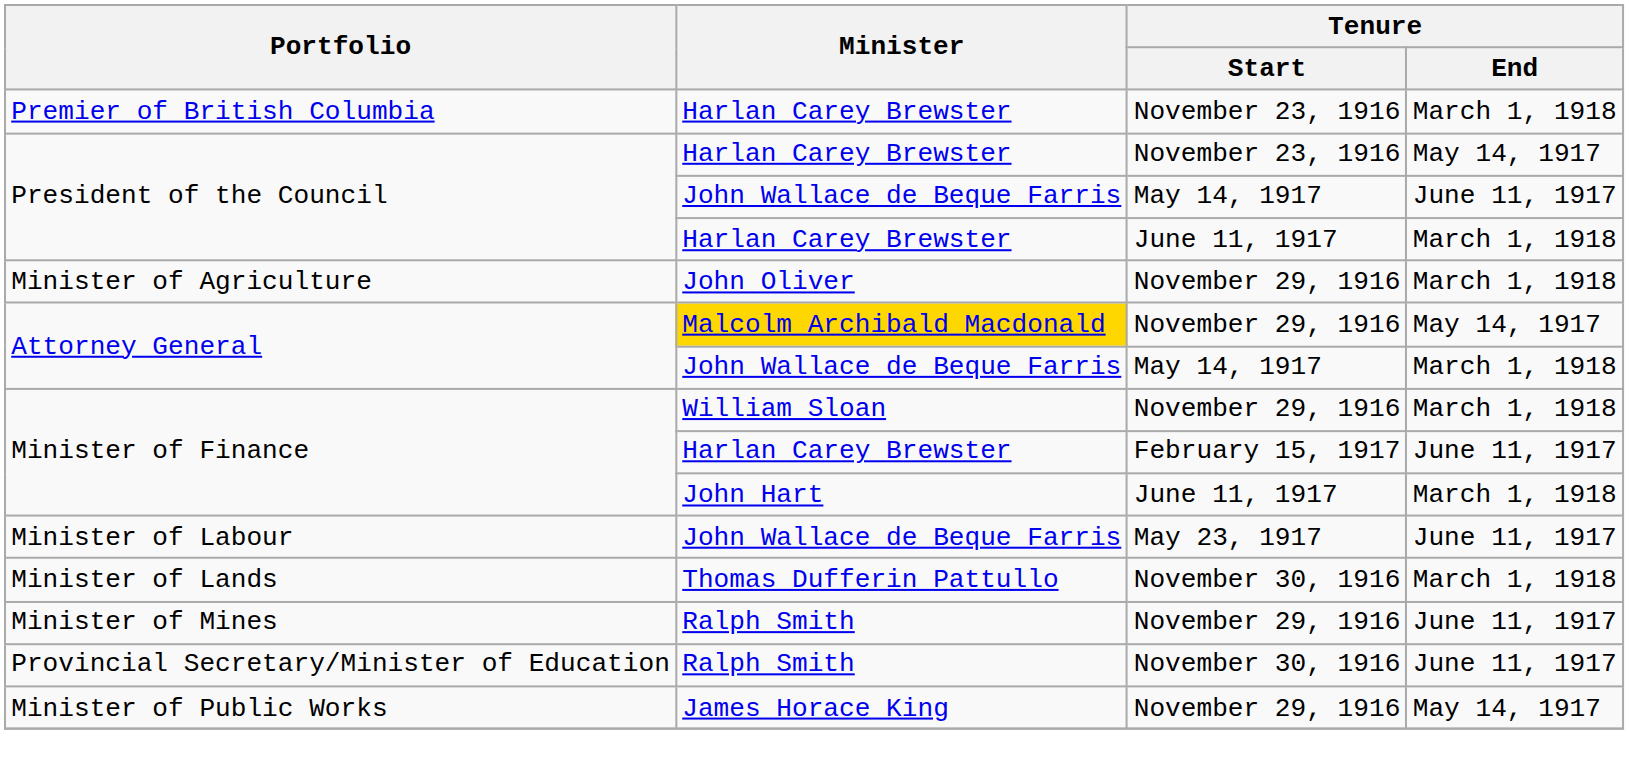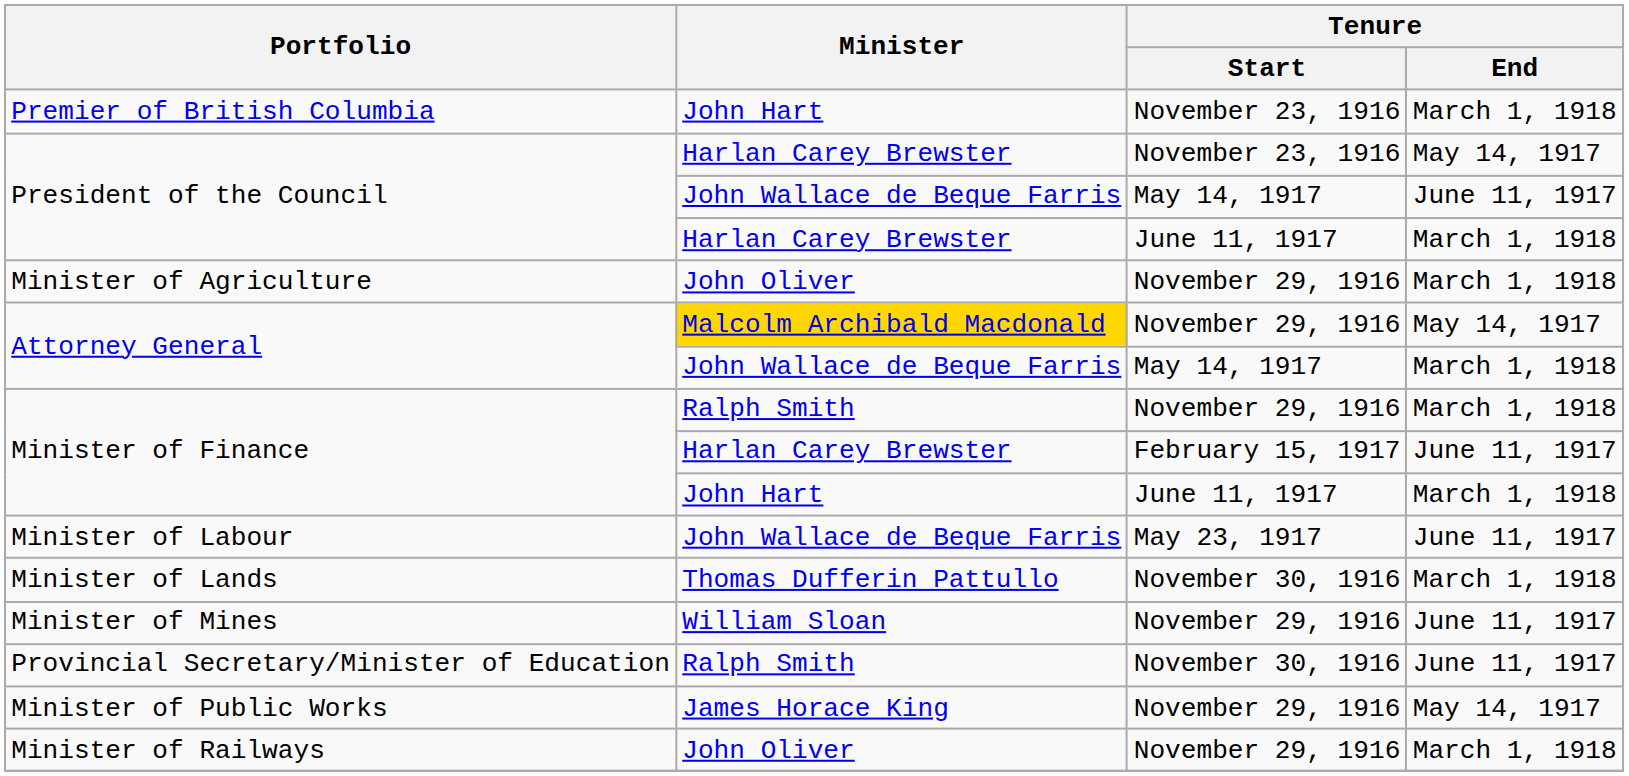Premier of British Columbia | Minister: Harlan Carey Brewster -> John Hart
Minister of Finance / November 29, 1916 | Minister: William Sloan -> Ralph Smith
Minister of Mines | Minister: Ralph Smith -> William Sloan
+ row: Minister of Railways | John Oliver | November 29, 1916 | March 1, 1918
